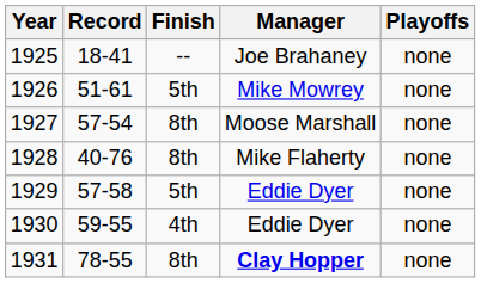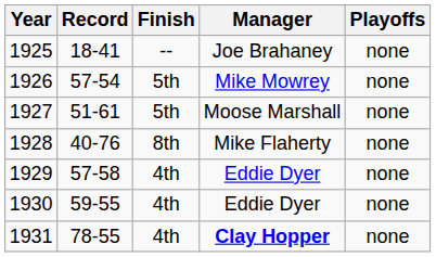1926 | Record: 51-61 -> 57-54
1927 | Record: 57-54 -> 51-61
1927 | Finish: 8th -> 5th
1929 | Finish: 5th -> 4th
1931 | Finish: 8th -> 4th
